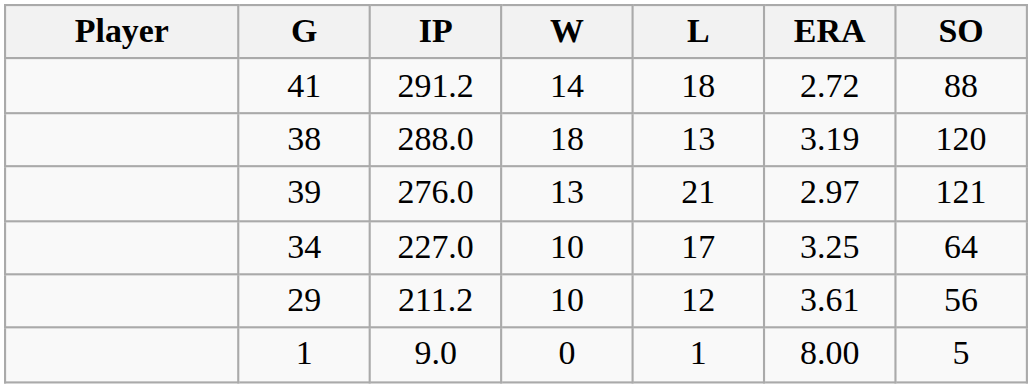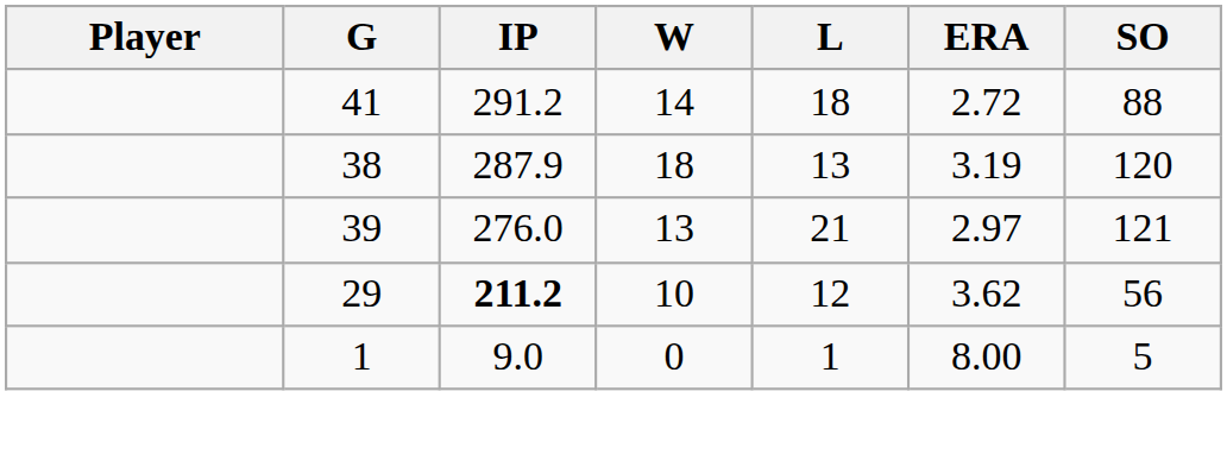38 | IP: 288.0 -> 287.9
- row: 34 | 227.0 | 10 | 17 | 3.25 | 64
29 | IP: normal -> bold
29 | ERA: 3.61 -> 3.62
